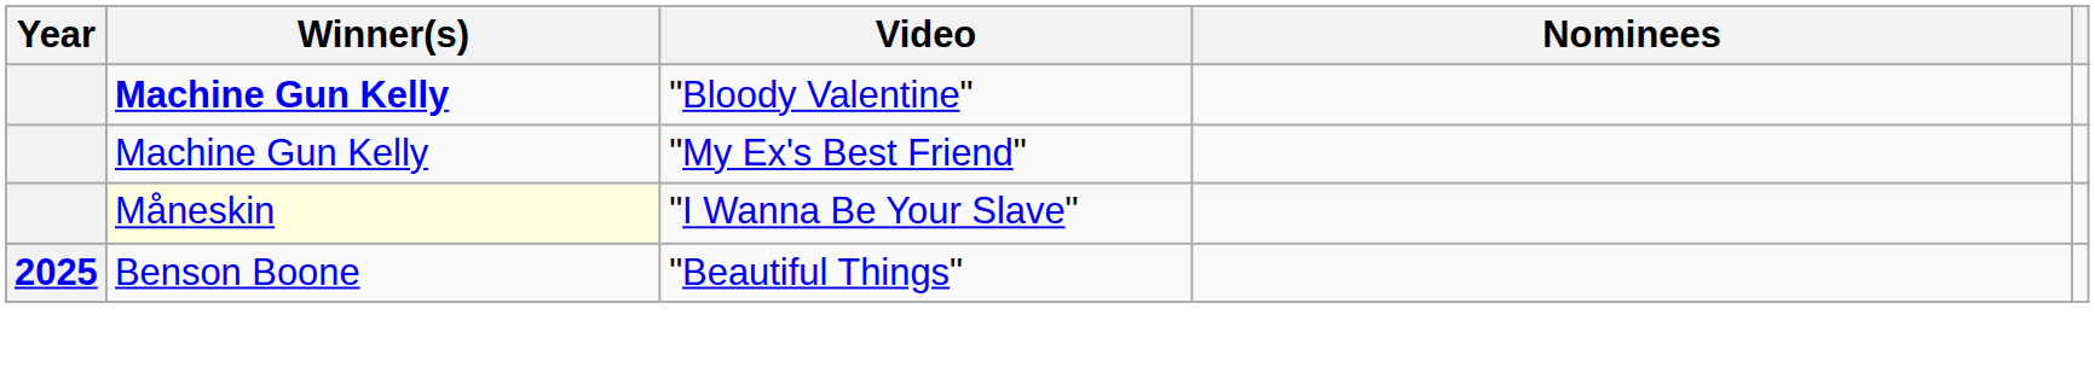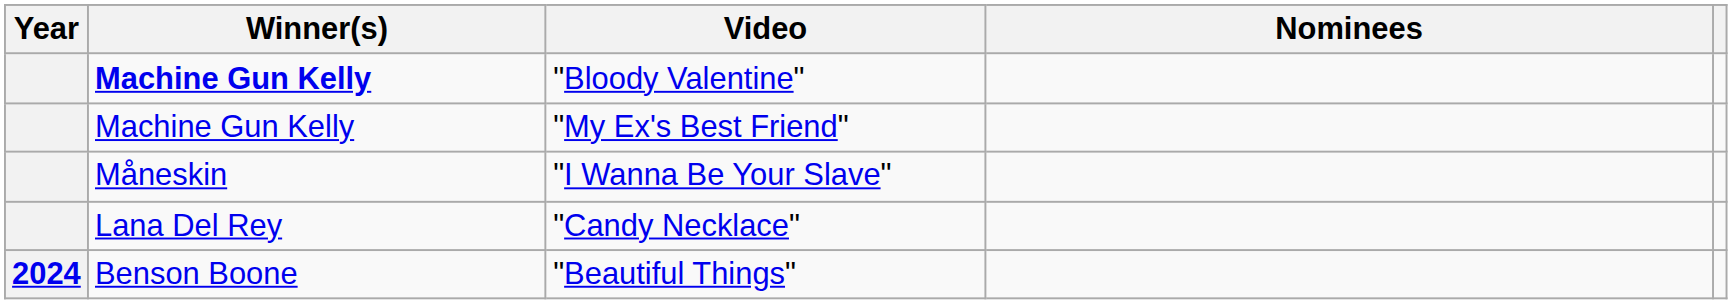"I Wanna Be Your Slave" | Winner(s): lightyellow background -> no background
+ row: Lana Del Rey | "Candy Necklace"
"Beautiful Things" | Year: 2025 -> 2024
